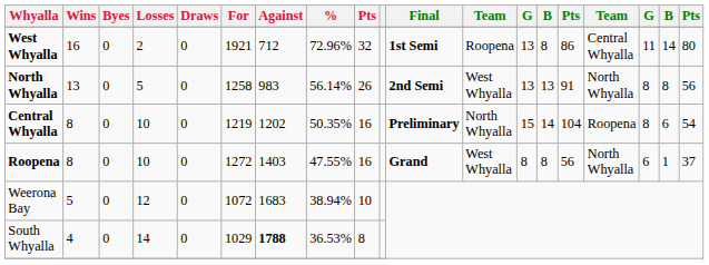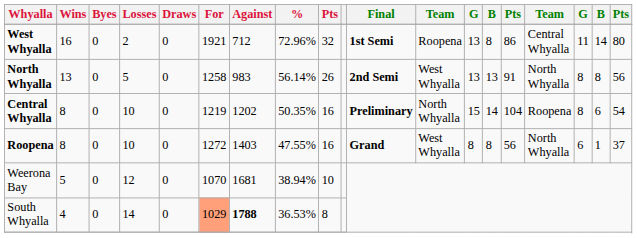Weerona Bay | For: 1072 -> 1070
Weerona Bay | Against: 1683 -> 1681
South Whyalla | For: no background -> lightsalmon background
